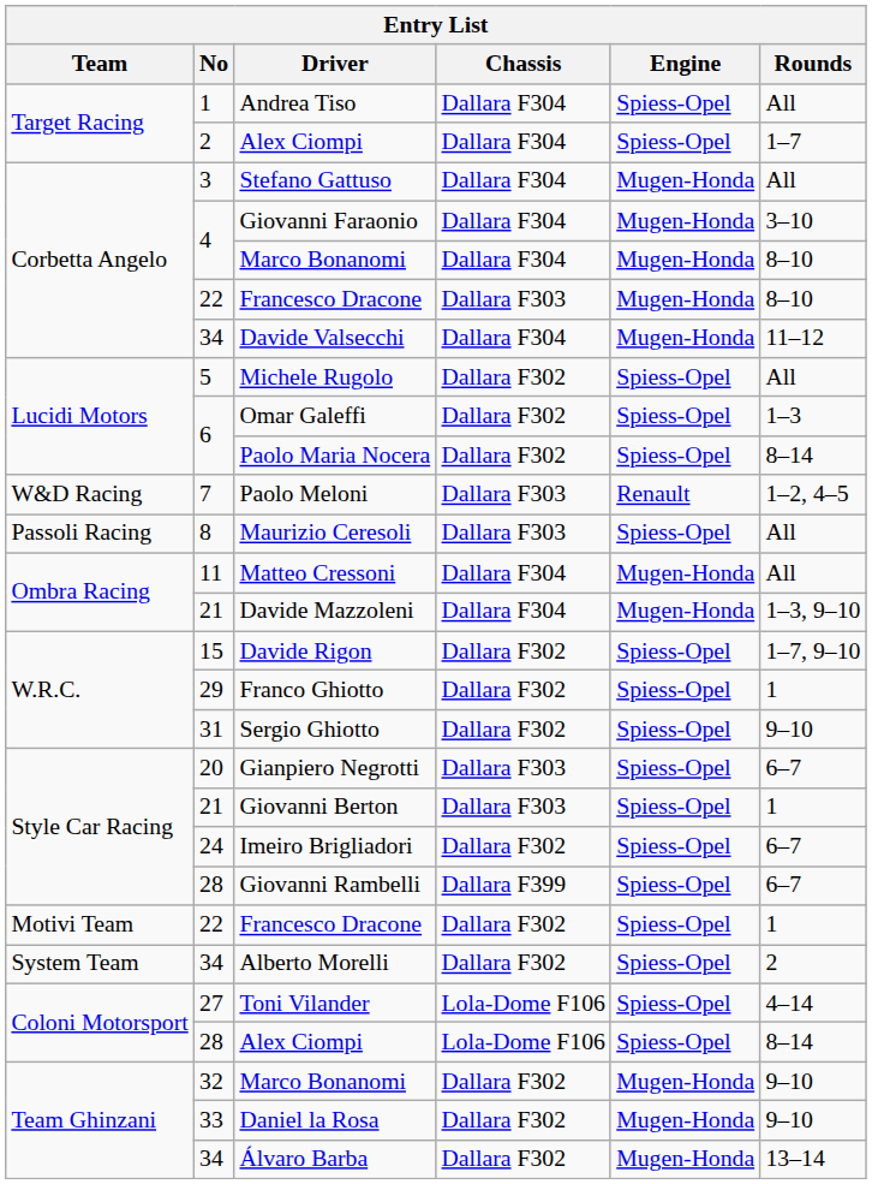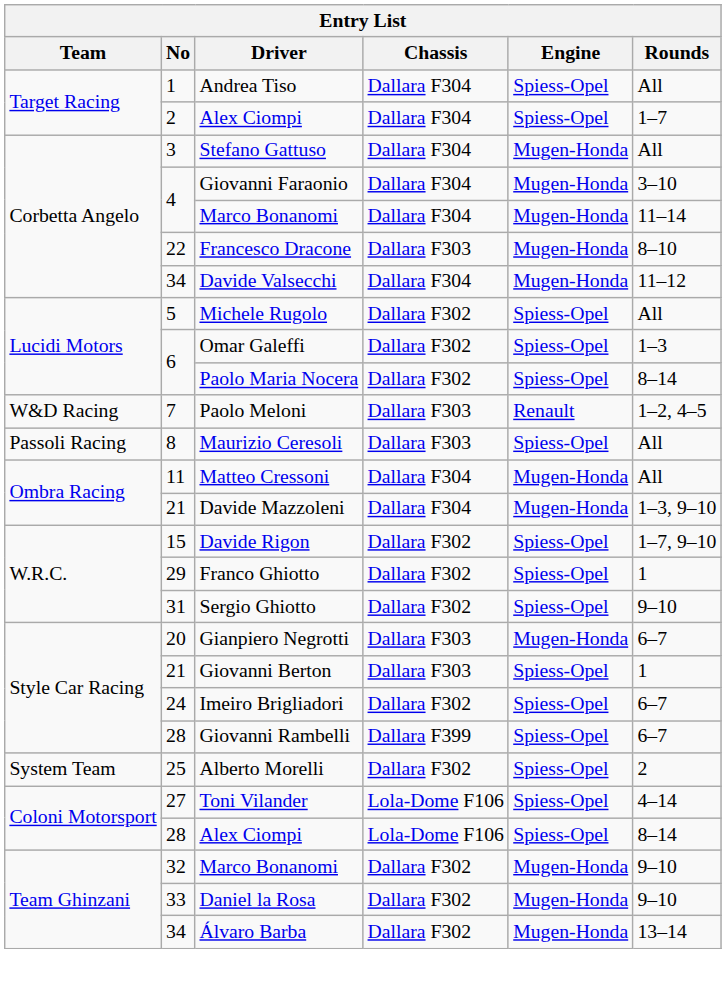Corbetta Angelo / Marco Bonanomi | Rounds: 8–10 -> 11–14
Gianpiero Negrotti | Engine: Spiess-Opel -> Mugen-Honda
- row: Motivi Team | 22 | Francesco Dracone | Dallara F302 | Spiess-Opel | 1
Alberto Morelli | No: 34 -> 25
